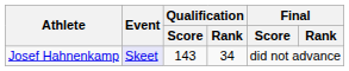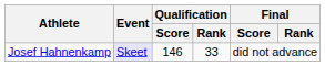Josef Hahnenkamp | Qualification / Score: 143 -> 146
Josef Hahnenkamp | Qualification / Rank: 34 -> 33
